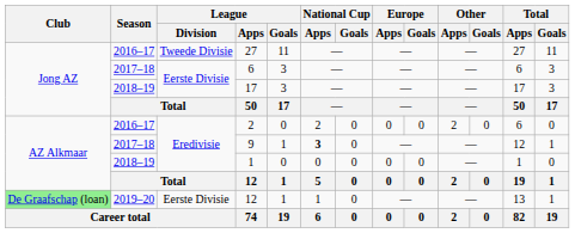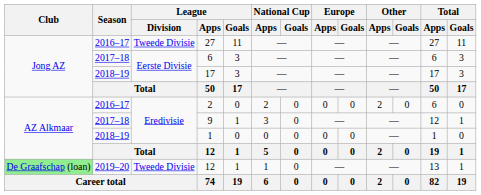9 | National Cup / Apps: bold -> normal
2019–20 / 12 | League / Division: Eerste Divisie -> Tweede Divisie
